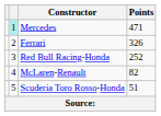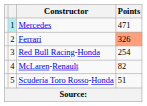Ferrari | Points: no background -> lightsalmon background
Red Bull Racing-Honda | Points: 252 -> 254
